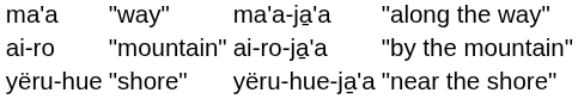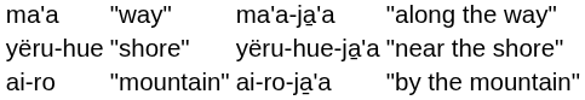rows swapped: ai-ro <-> yëru-hue
